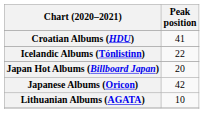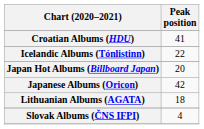Lithuanian Albums (AGATA) | Peak position: 10 -> 18
+ row: Slovak Albums (ČNS IFPI) | 4
